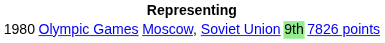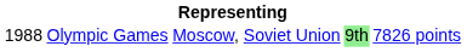Olympic Games | column 1: 1980 -> 1988
